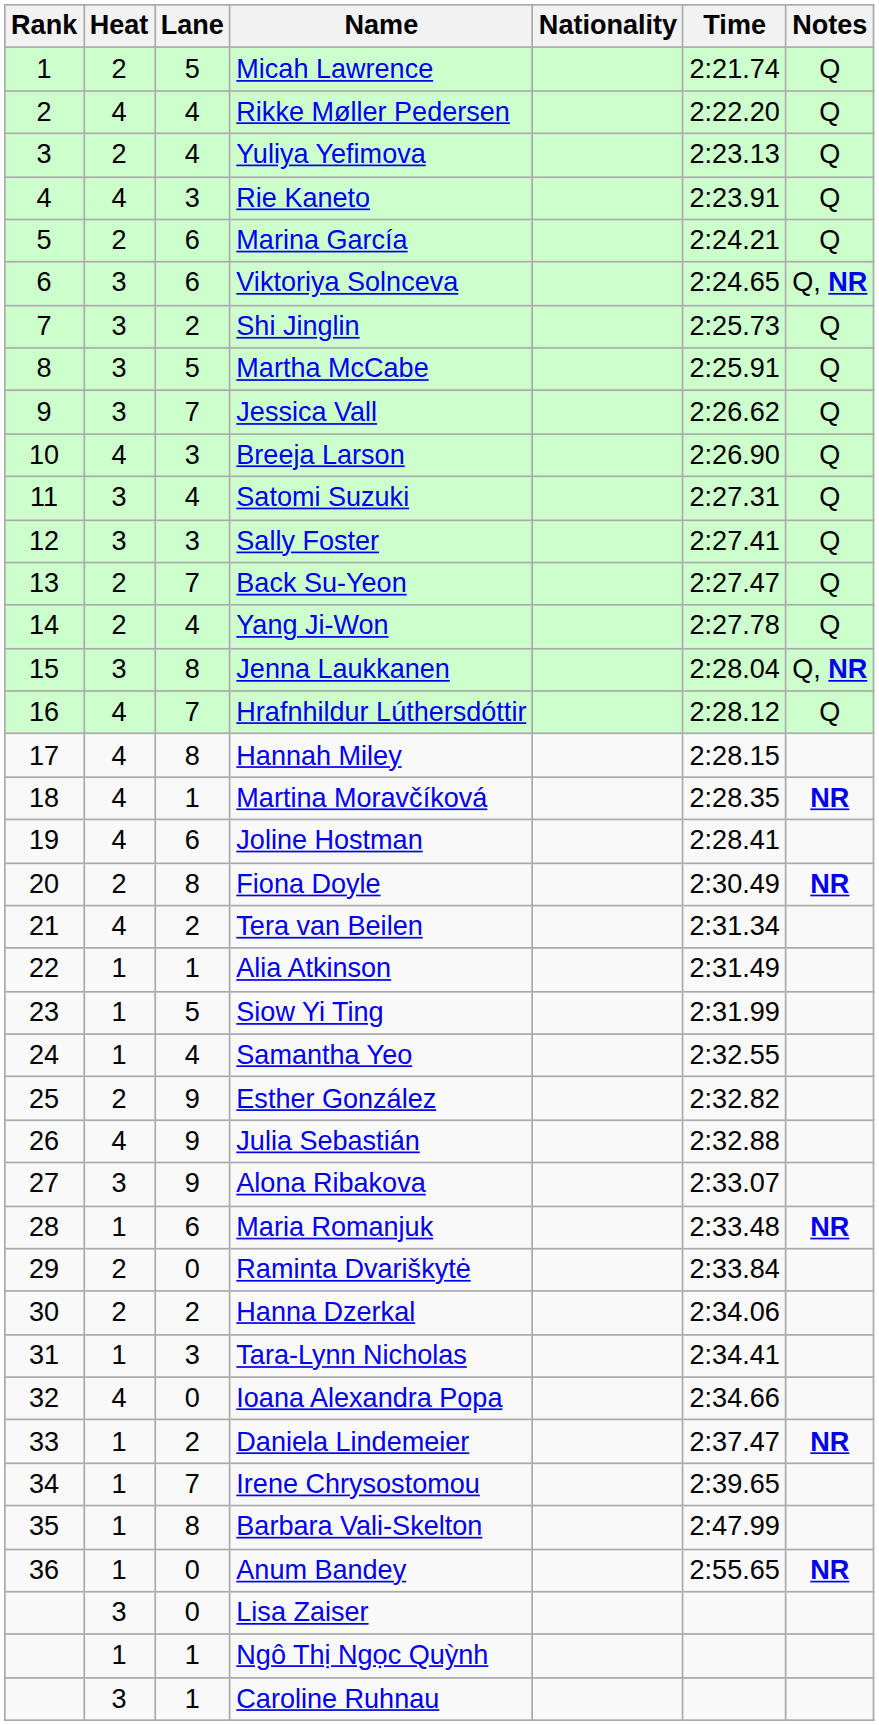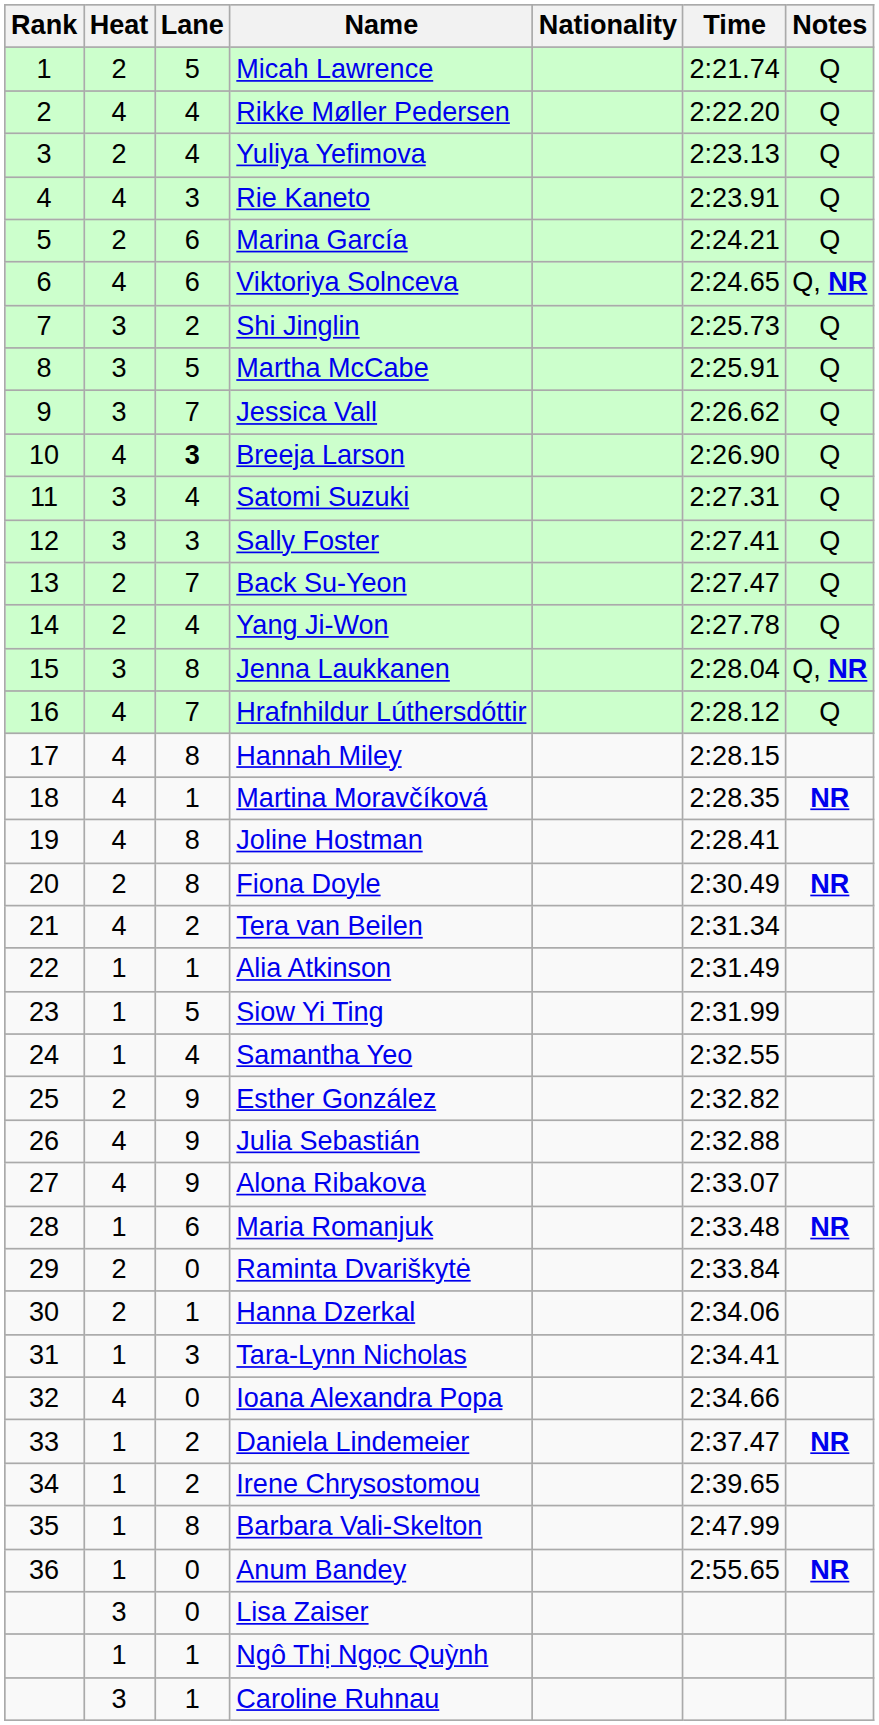Viktoriya Solnceva | Heat: 3 -> 4
Breeja Larson | Lane: normal -> bold
Joline Hostman | Lane: 6 -> 8
Alona Ribakova | Heat: 3 -> 4
Hanna Dzerkal | Lane: 2 -> 1
Irene Chrysostomou | Lane: 7 -> 2
